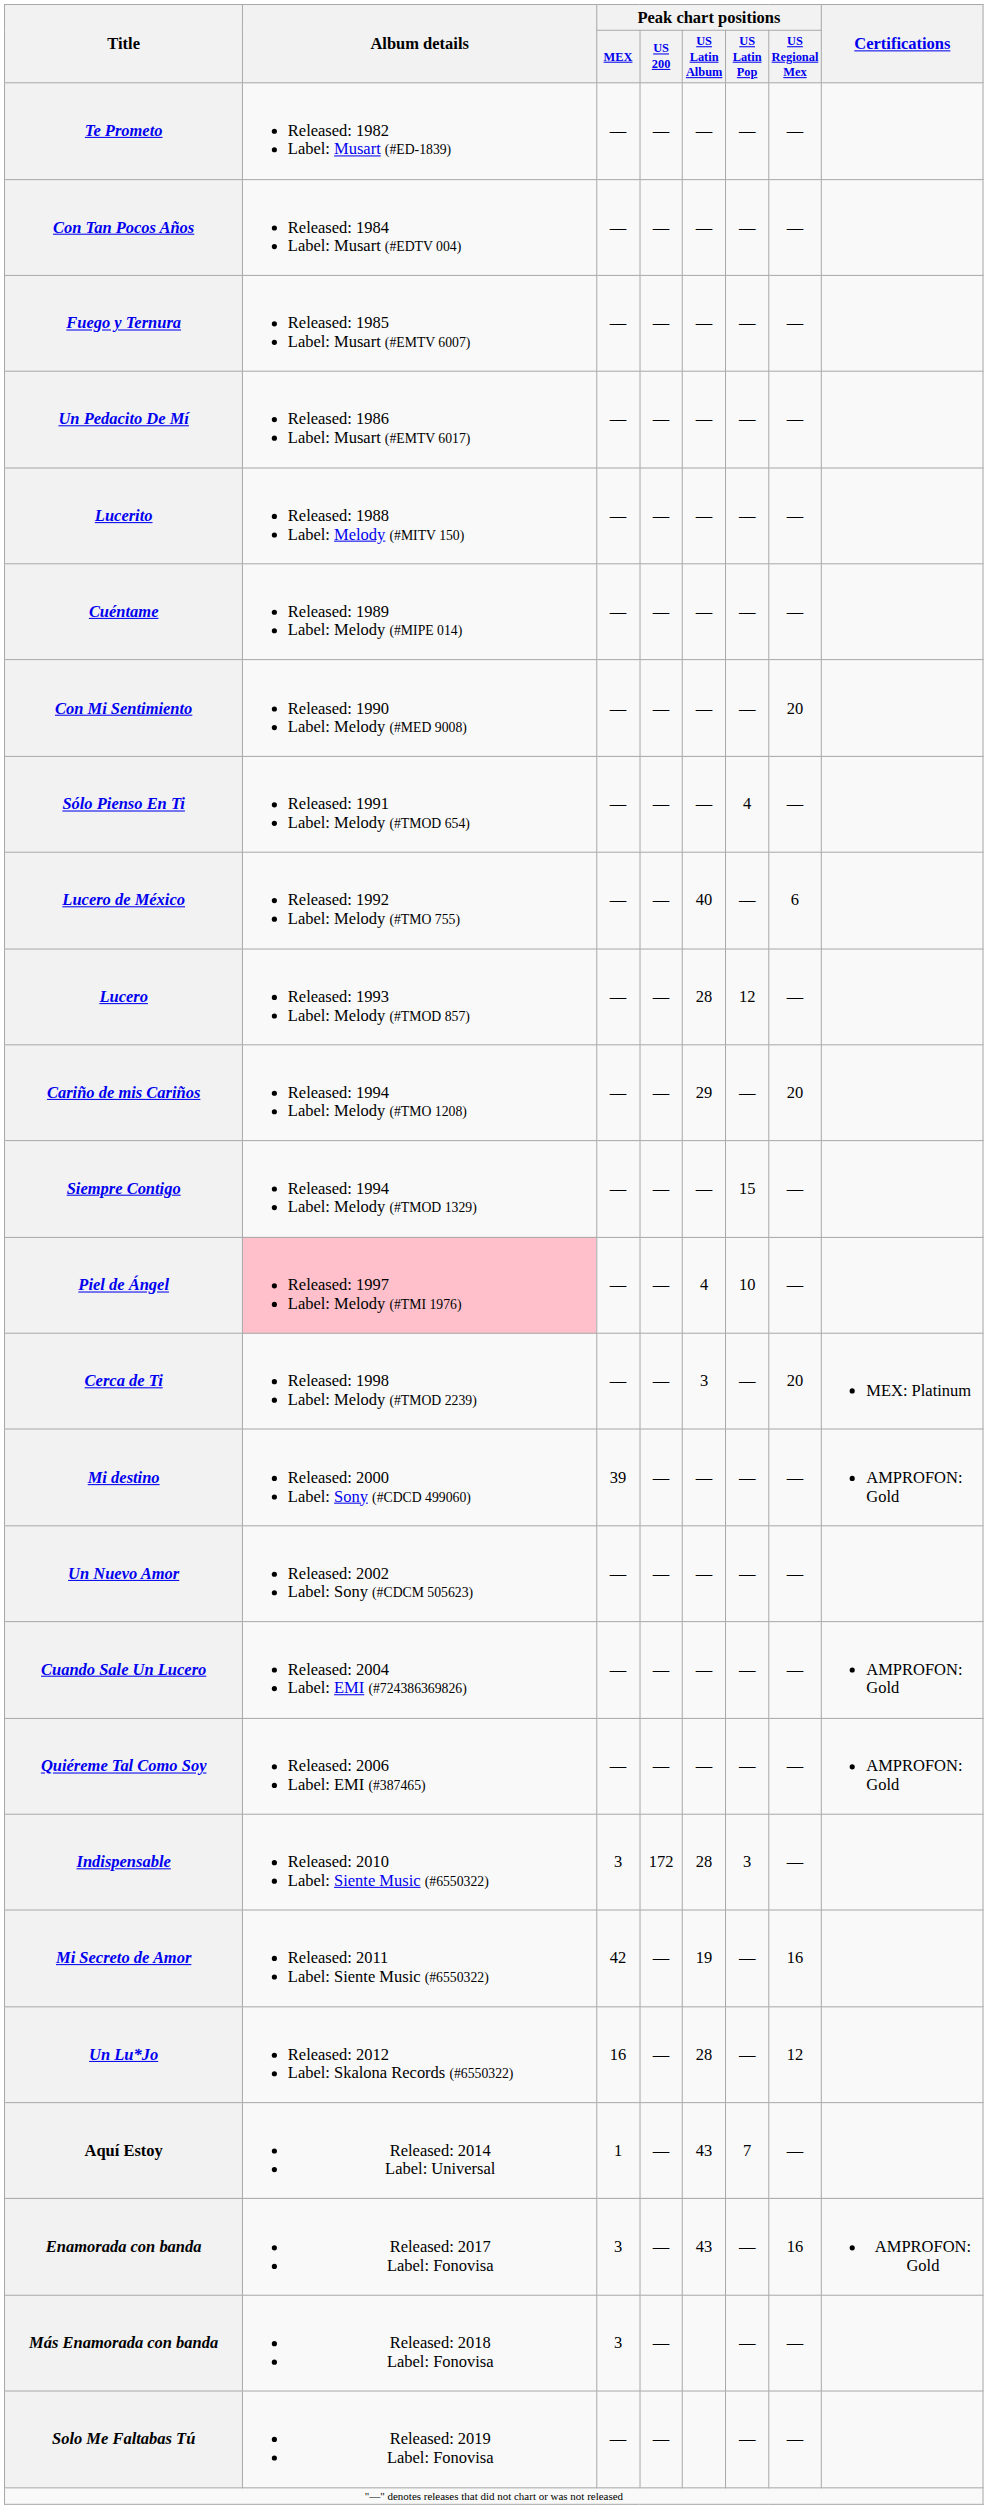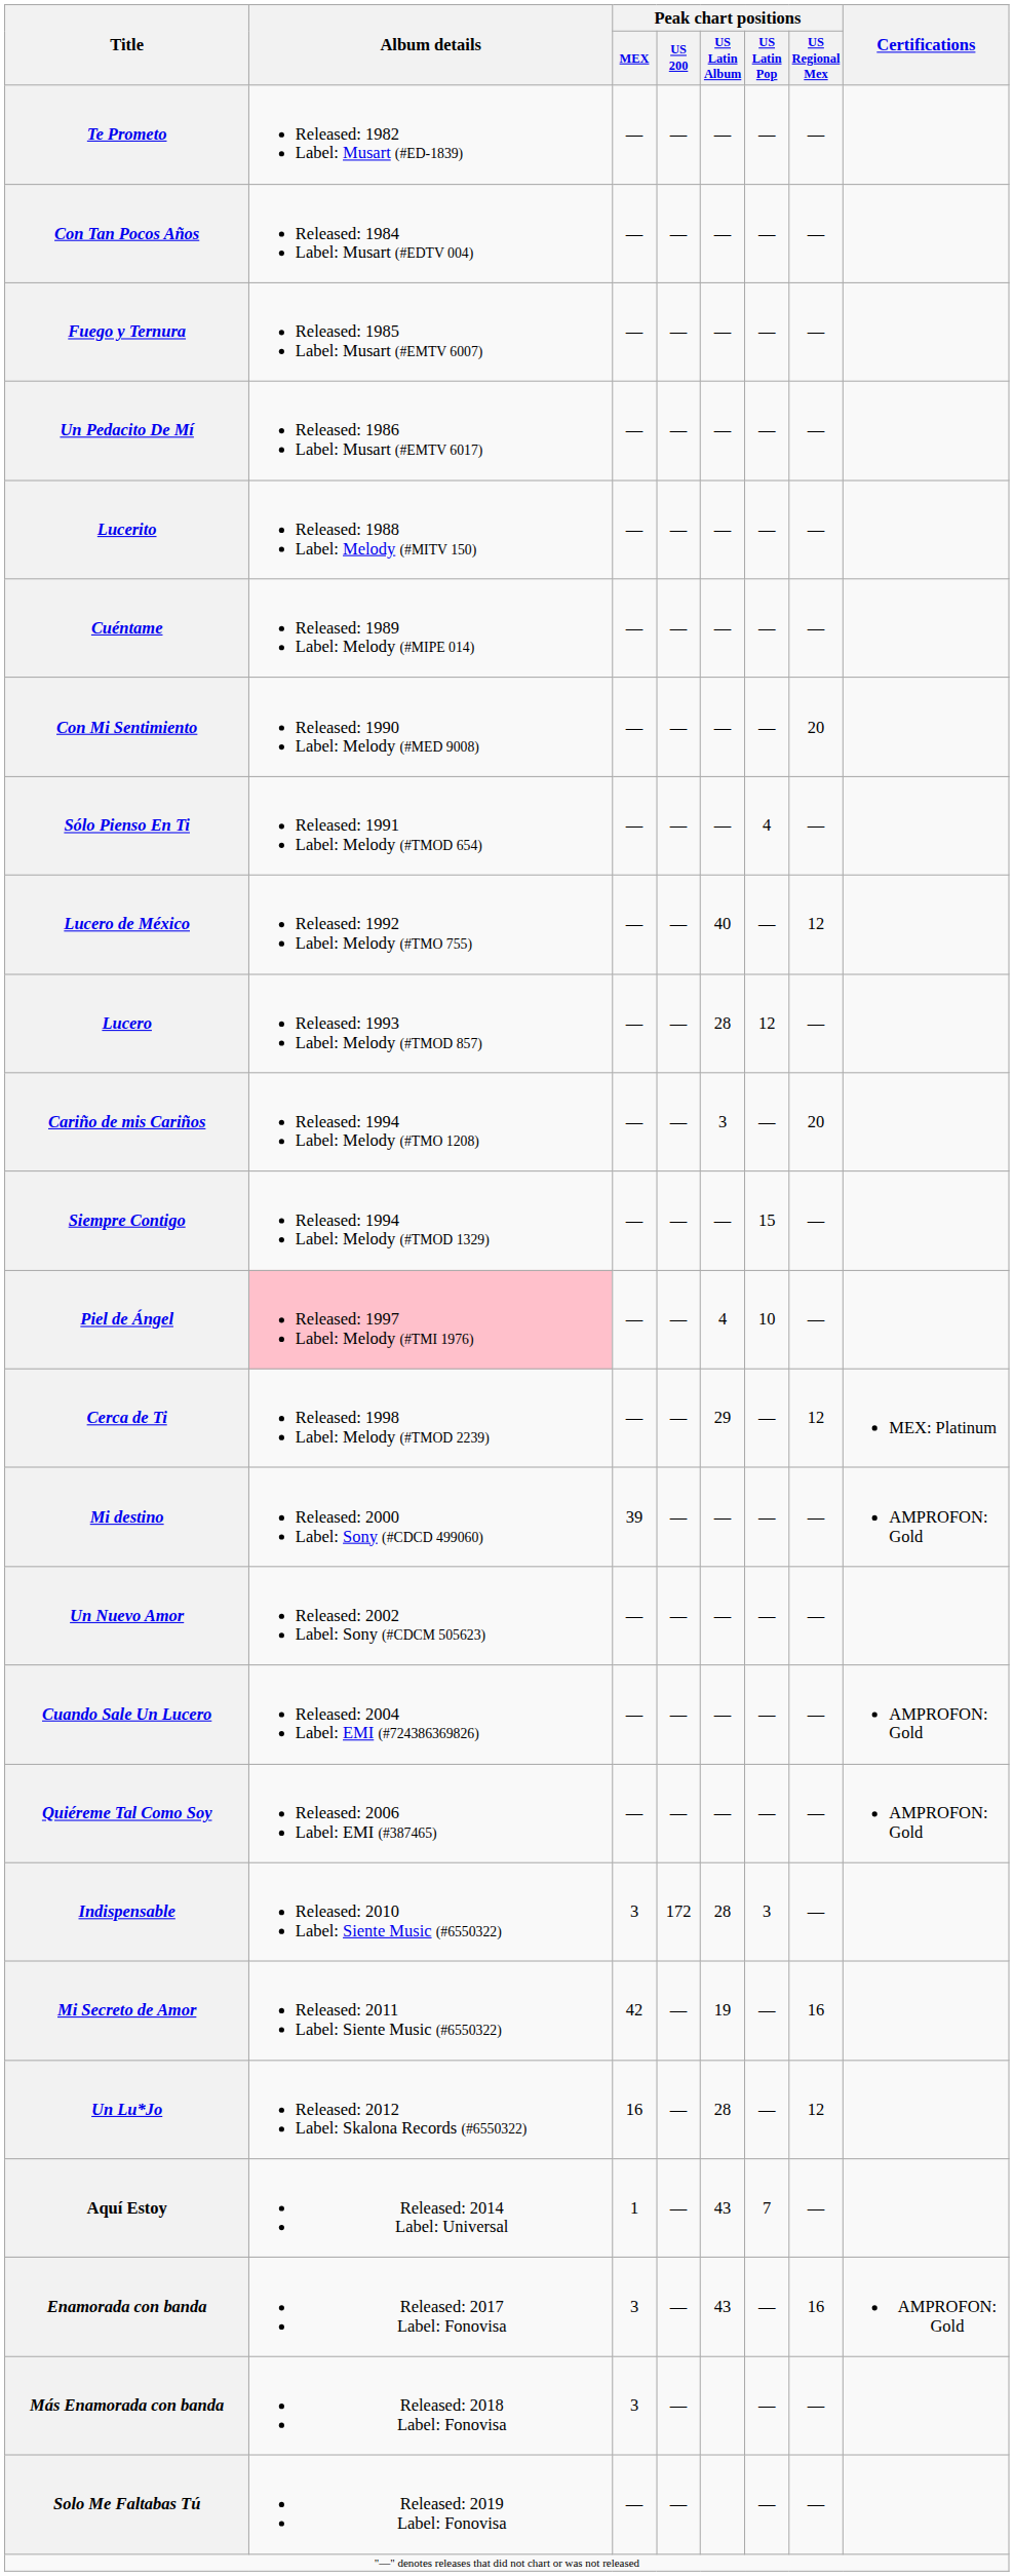Lucero de México | Peak chart positions / US Regional Mex: 6 -> 12
Cariño de mis Cariños | Peak chart positions / US Latin Album: 29 -> 3
Cerca de Ti | Peak chart positions / US Latin Album: 3 -> 29
Cerca de Ti | Peak chart positions / US Regional Mex: 20 -> 12
